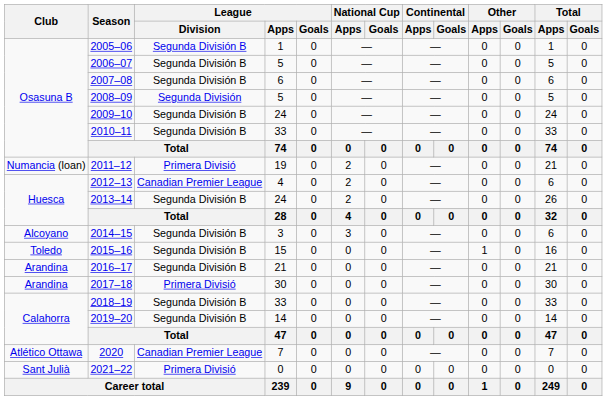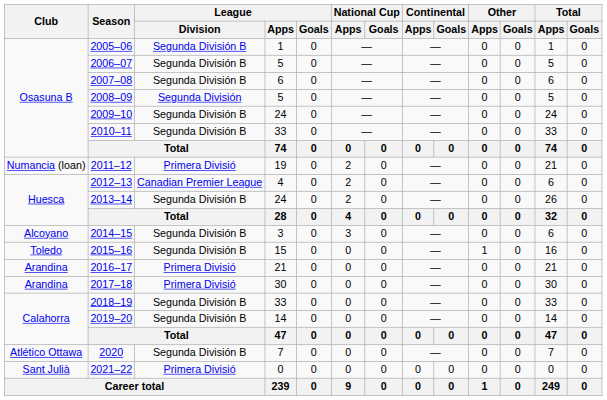2016–17 | League / Division: Segunda División B -> Primera Divisió
2020 | League / Division: Canadian Premier League -> Segunda División B
